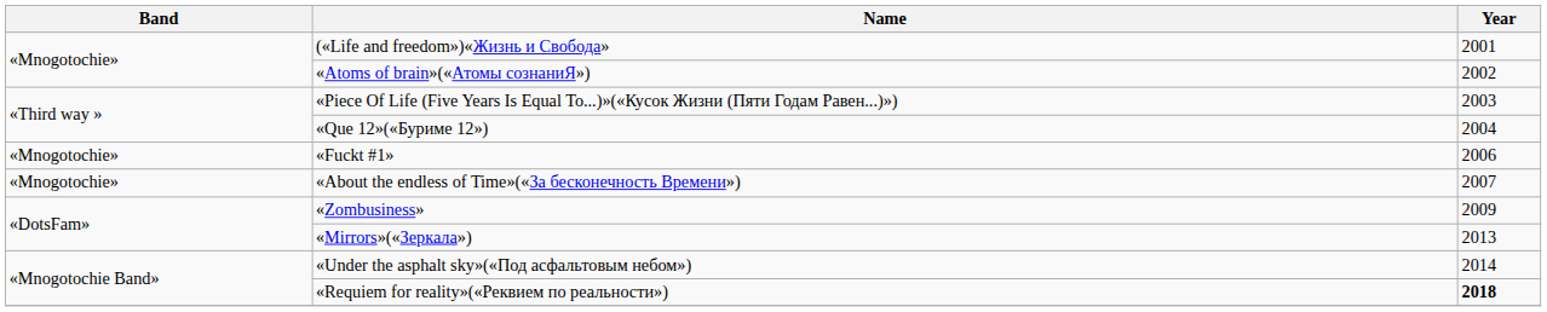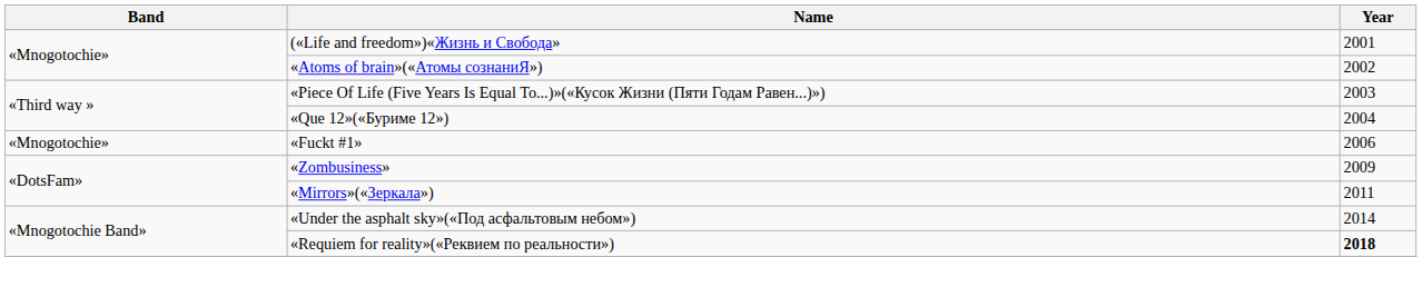- row: «Mnogotochie» | «About the endless of Time»(«За бесконечность Времени») | 2007
«Mirrors»(«Зеркала») | Year: 2013 -> 2011
